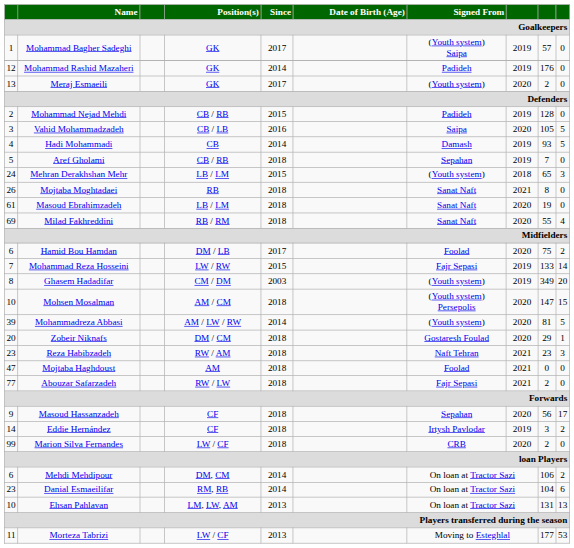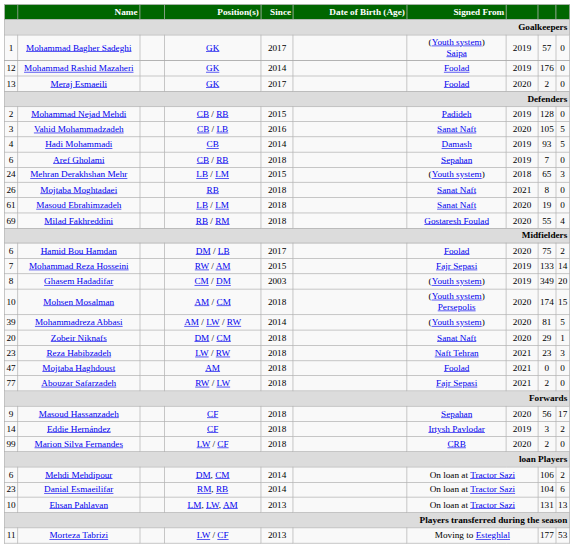Mohammad Rashid Mazaheri | Signed From / Goalkeepers: Padideh -> Foolad
Meraj Esmaeili | Signed From / Goalkeepers: (Youth system) -> Foolad
Vahid Mohammadzadeh | Signed From / Goalkeepers: Saipa -> Sanat Naft
Aref Gholami | column 1: 5 -> 6
Milad Fakhreddini | Signed From / Goalkeepers: Sanat Naft -> Gostaresh Foulad
Mohammad Reza Hosseini | Position(s) / Goalkeepers: LW / RW -> RW / AM
Mohsen Mosalman | column 9: 147 -> 174
Zobeir Niknafs | Signed From / Goalkeepers: Gostaresh Foulad -> Sanat Naft
Reza Habibzadeh | Position(s) / Goalkeepers: RW / AM -> LW / RW
